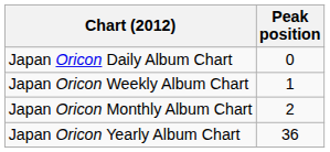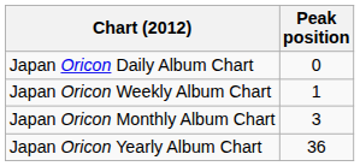Japan Oricon Monthly Album Chart | Peak position: 2 -> 3
